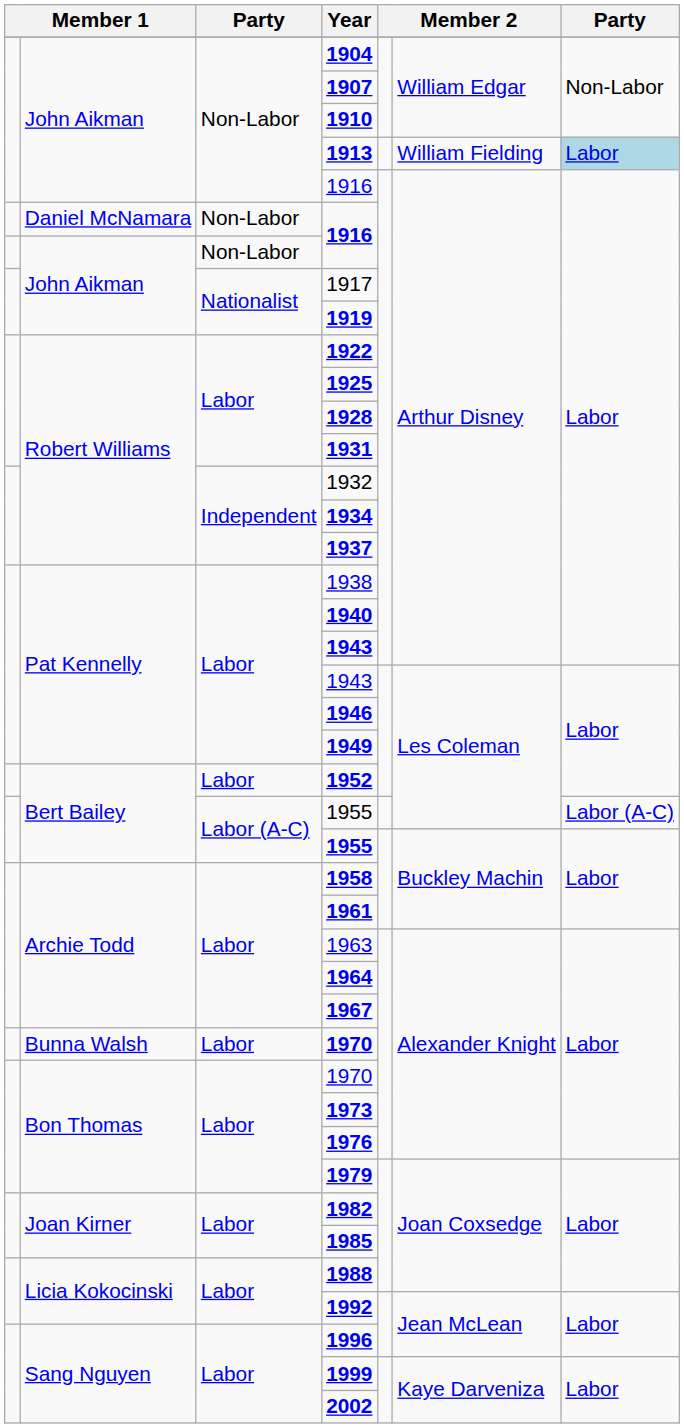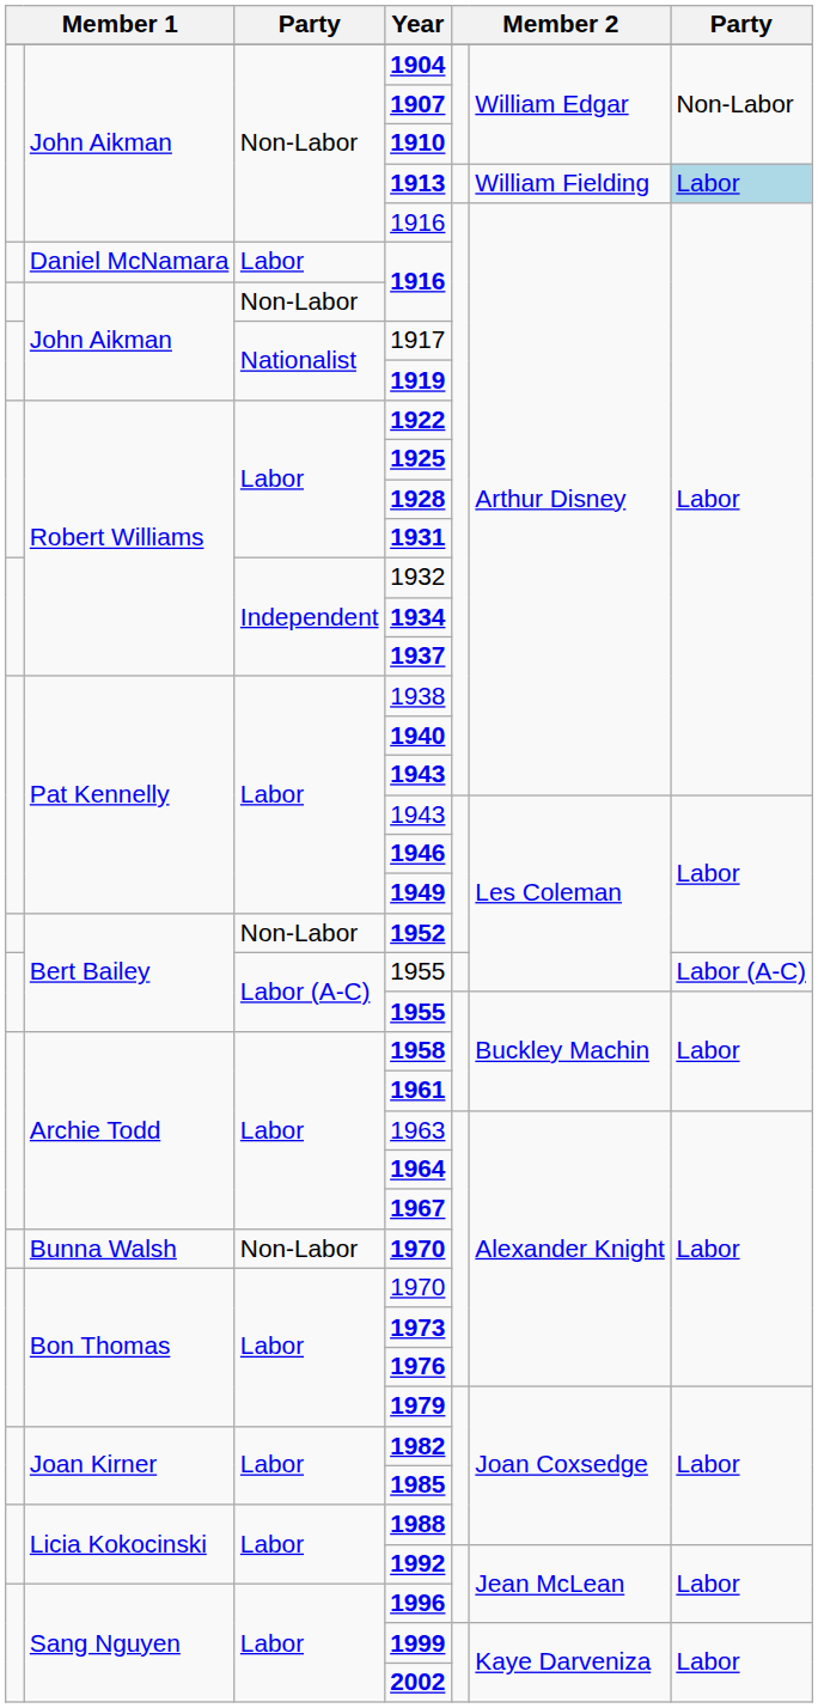Daniel McNamara / 1916 | column 3: Non-Labor -> Labor
1952 | column 3: Labor -> Non-Labor
Bunna Walsh / 1970 | column 3: Labor -> Non-Labor
